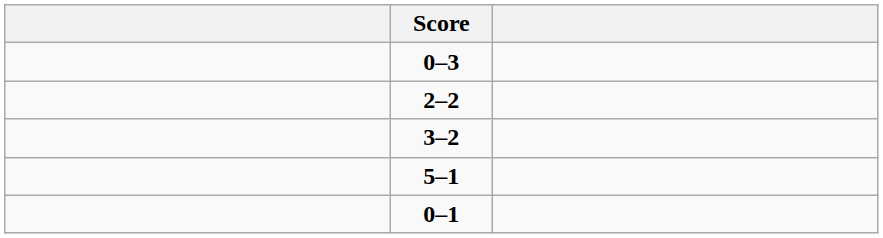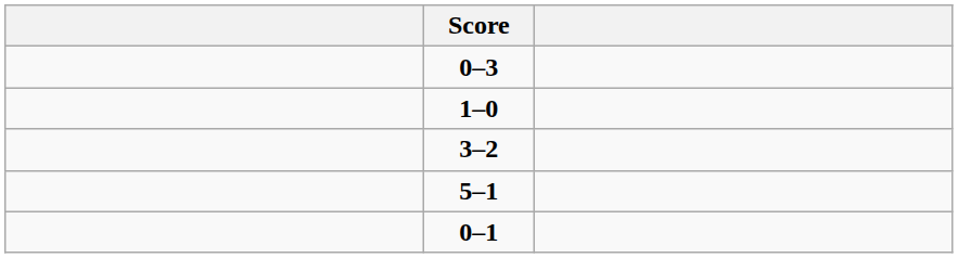+ row: 1–0
- row: 2–2
